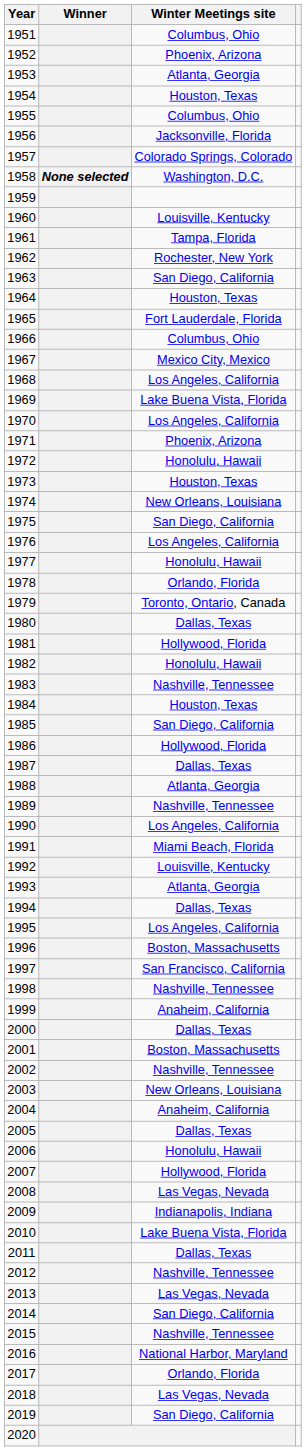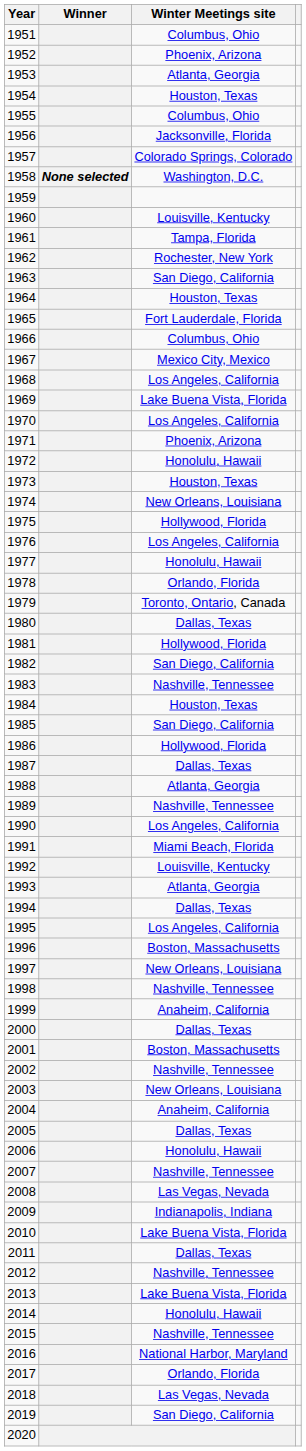1975 | Winter Meetings site: San Diego, California -> Hollywood, Florida
1982 | Winter Meetings site: Honolulu, Hawaii -> San Diego, California
1997 | Winter Meetings site: San Francisco, California -> New Orleans, Louisiana
2007 | Winter Meetings site: Hollywood, Florida -> Nashville, Tennessee
2013 | Winter Meetings site: Las Vegas, Nevada -> Lake Buena Vista, Florida
2014 | Winter Meetings site: San Diego, California -> Honolulu, Hawaii
